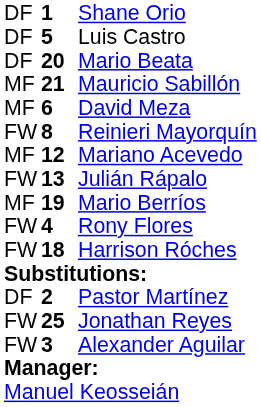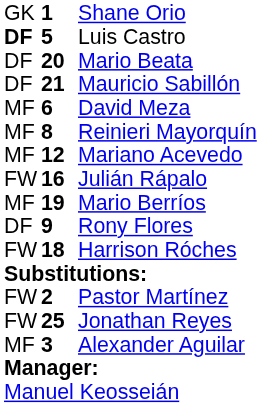Shane Orio | column 1: DF -> GK
Luis Castro | column 1: normal -> bold
Mauricio Sabillón | column 1: MF -> DF
Reinieri Mayorquín | column 1: FW -> MF
Julián Rápalo | column 2: 13 -> 16
Rony Flores | column 1: FW -> DF
Rony Flores | column 2: 4 -> 9
Pastor Martínez | column 1: DF -> FW
Alexander Aguilar | column 1: FW -> MF
